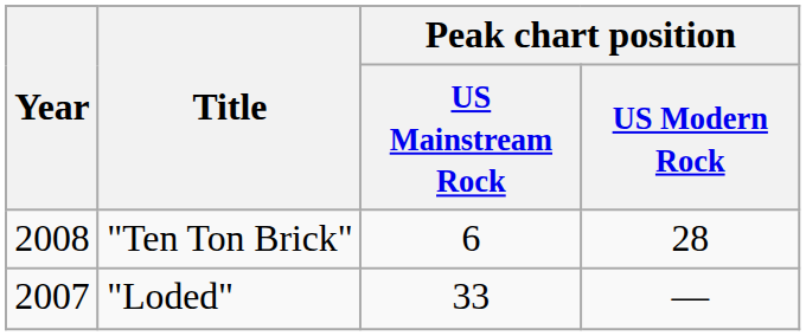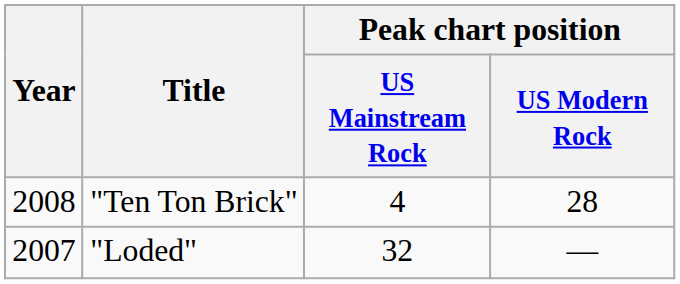"Ten Ton Brick" | Peak chart position / US Mainstream Rock: 6 -> 4
"Loded" | Peak chart position / US Mainstream Rock: 33 -> 32
